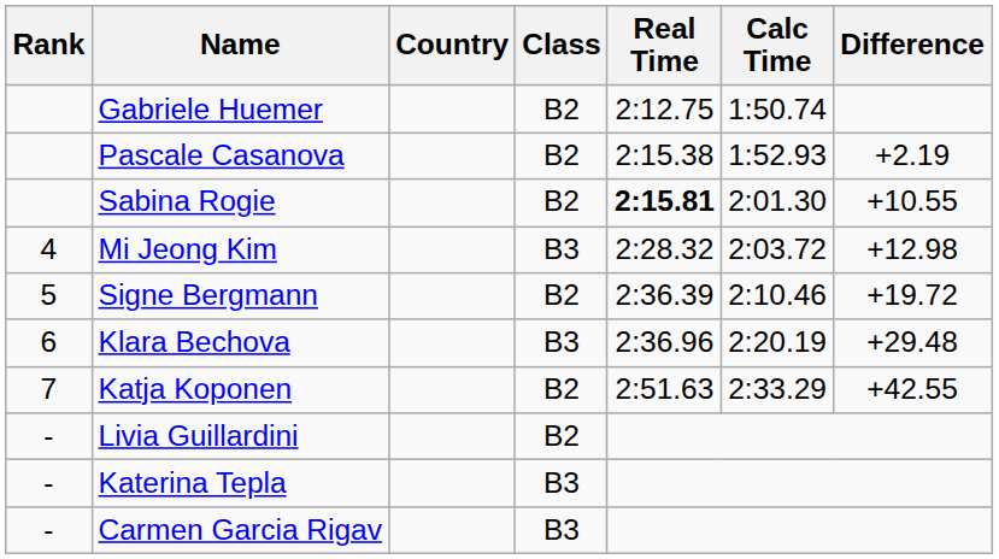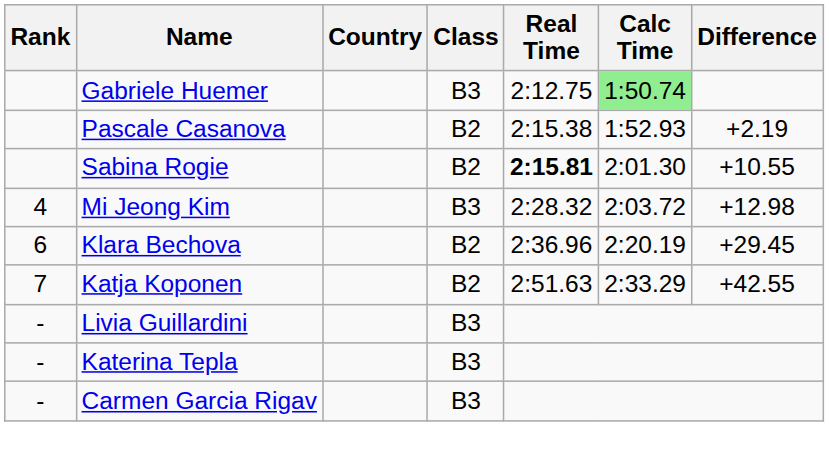Gabriele Huemer | Class: B2 -> B3
Gabriele Huemer | Calc Time: no background -> lightgreen background
- row: 5 | Signe Bergmann | B2 | 2:36.39 | 2:10.46 | +19.72
Klara Bechova | Class: B3 -> B2
Klara Bechova | Difference: +29.48 -> +29.45
Livia Guillardini | Class: B2 -> B3
